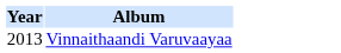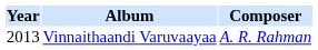+ column: Composer | A. R. Rahman
